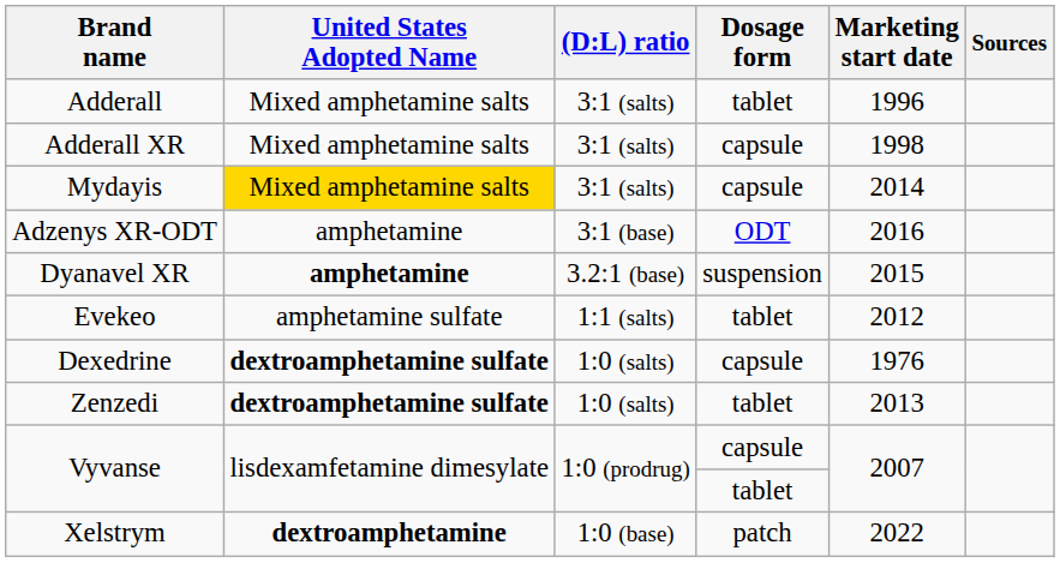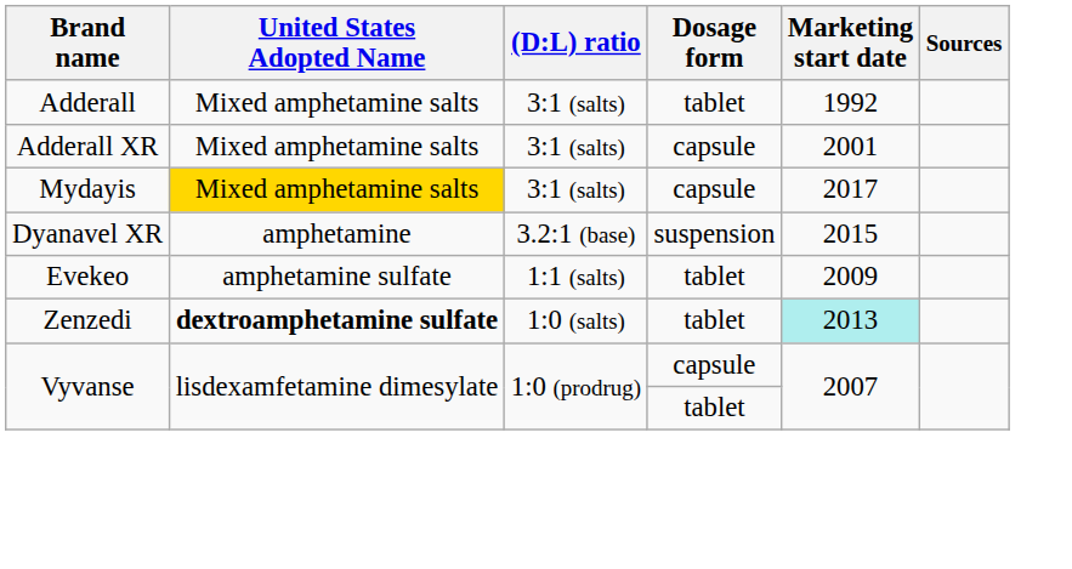Adderall | Marketing start date: 1996 -> 1992
Adderall XR | Marketing start date: 1998 -> 2001
Mydayis | Marketing start date: 2014 -> 2017
- row: Adzenys XR-ODT | amphetamine | 3:1 (base) | ODT | 2016
Dyanavel XR | United States Adopted Name: bold -> normal
Evekeo | Marketing start date: 2012 -> 2009
- row: Dexedrine | dextroamphetamine sulfate | 1:0 (salts) | capsule | 1976
Zenzedi | Marketing start date: no background -> paleturquoise background
- row: Xelstrym | dextroamphetamine | 1:0 (base) | patch | 2022
